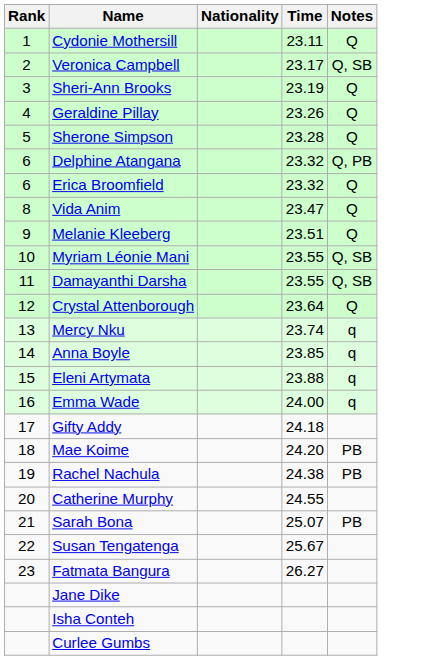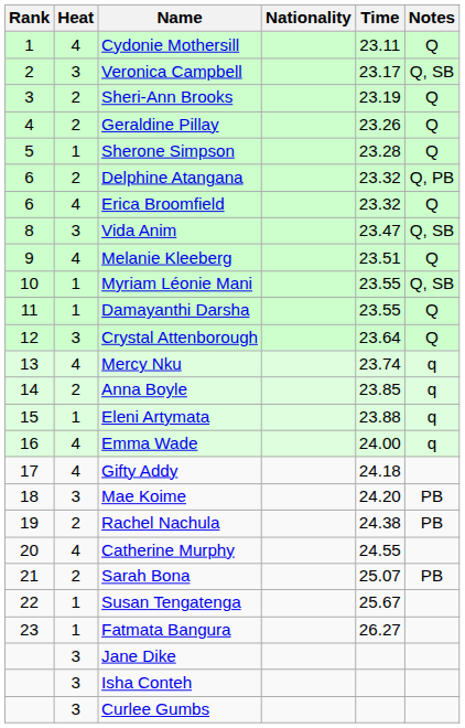+ column: Heat | 4 | 3 | 2 | 2 | 1 | 2 | 4 | 3 | 4 | 1 | 1 | 3 | 4 | 2 | 1 | 4 | 4 | 3 | 2 | 4 | 2 | 1 | 1 | 3 | 3 | 3
Vida Anim | Notes: Q -> Q, SB
Damayanthi Darsha | Notes: Q, SB -> Q
